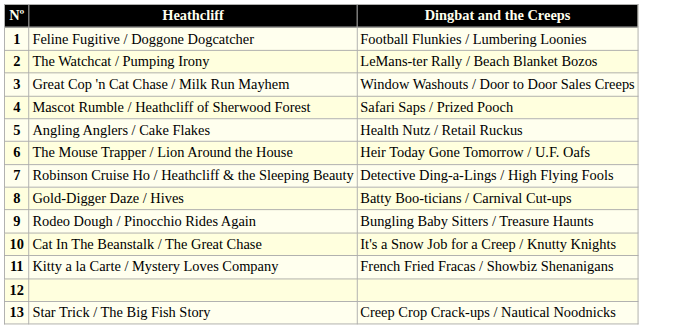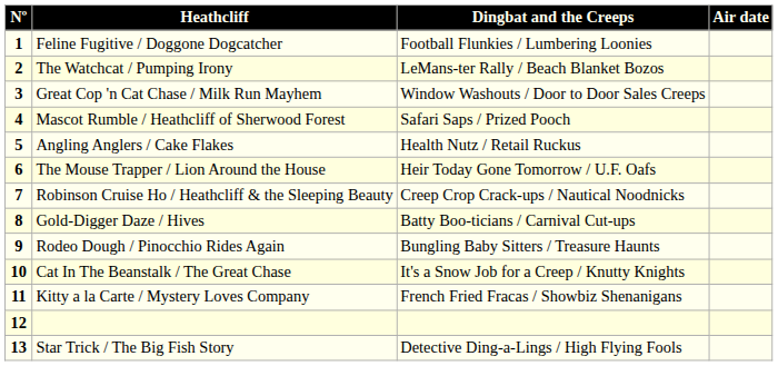+ column: Air date
Robinson Cruise Ho / Heathcliff & the Sleeping Beauty | Dingbat and the Creeps: Detective Ding-a-Lings / High Flying Fools -> Creep Crop Crack-ups / Nautical Noodnicks
Star Trick / The Big Fish Story | Dingbat and the Creeps: Creep Crop Crack-ups / Nautical Noodnicks -> Detective Ding-a-Lings / High Flying Fools
